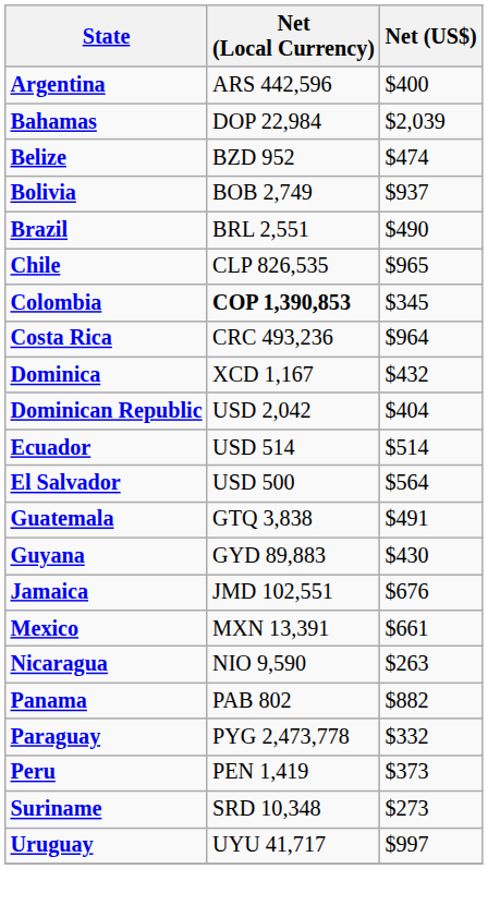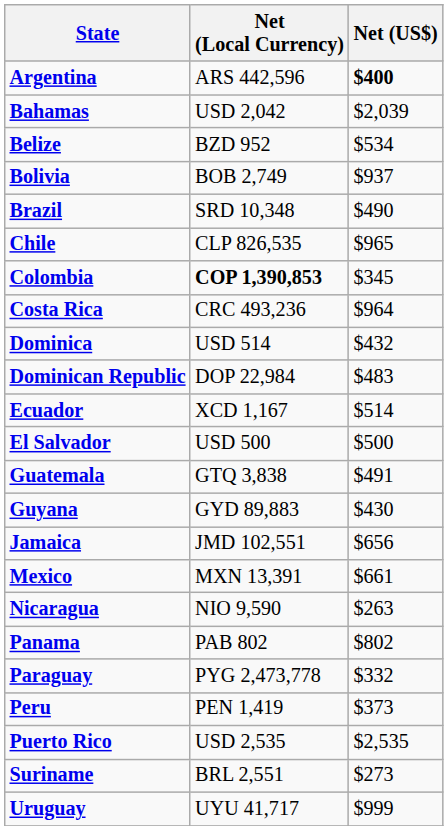Argentina | Net (US$): normal -> bold
Bahamas | Net (Local Currency): DOP 22,984 -> USD 2,042
Belize | Net (US$): $474 -> $534
Brazil | Net (Local Currency): BRL 2,551 -> SRD 10,348
Dominica | Net (Local Currency): XCD 1,167 -> USD 514
Dominican Republic | Net (Local Currency): USD 2,042 -> DOP 22,984
Dominican Republic | Net (US$): $404 -> $483
Ecuador | Net (Local Currency): USD 514 -> XCD 1,167
El Salvador | Net (US$): $564 -> $500
Jamaica | Net (US$): $676 -> $656
Panama | Net (US$): $882 -> $802
+ row: Puerto Rico | USD 2,535 | $2,535
Suriname | Net (Local Currency): SRD 10,348 -> BRL 2,551
Uruguay | Net (US$): $997 -> $999
